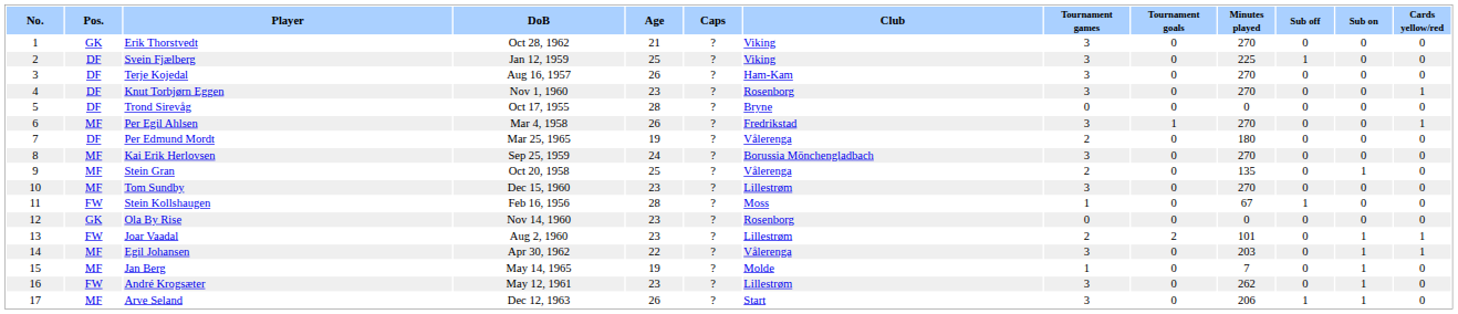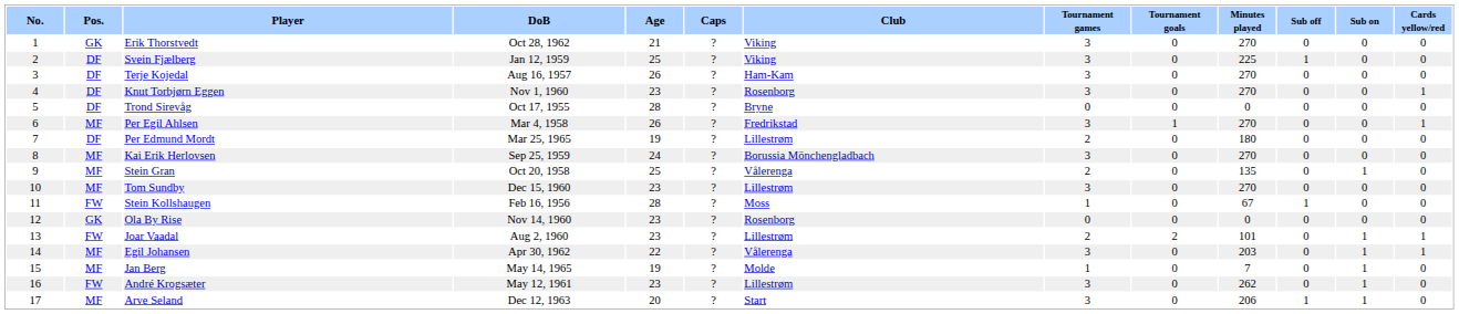Per Edmund Mordt | Club: Vålerenga -> Lillestrøm
Arve Seland | Age: 26 -> 20
